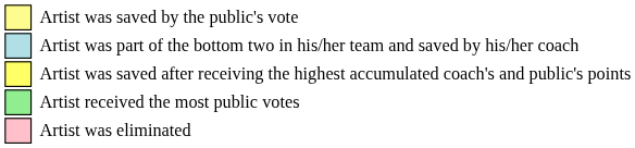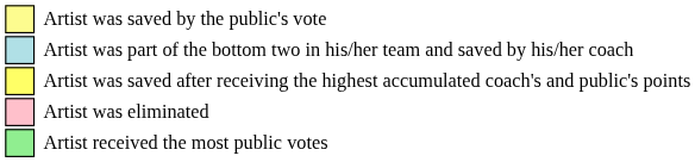rows swapped: Artist was eliminated <-> Artist received the most public votes
